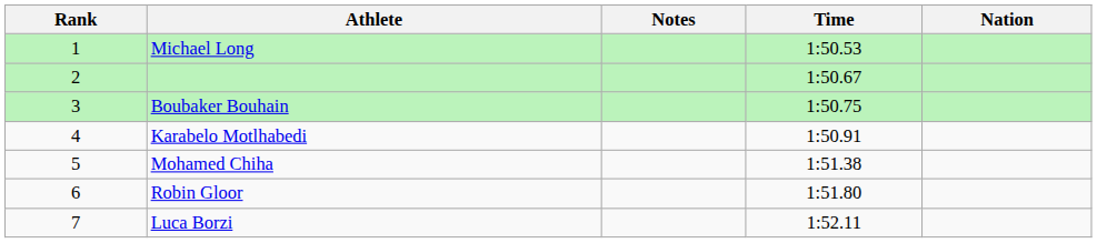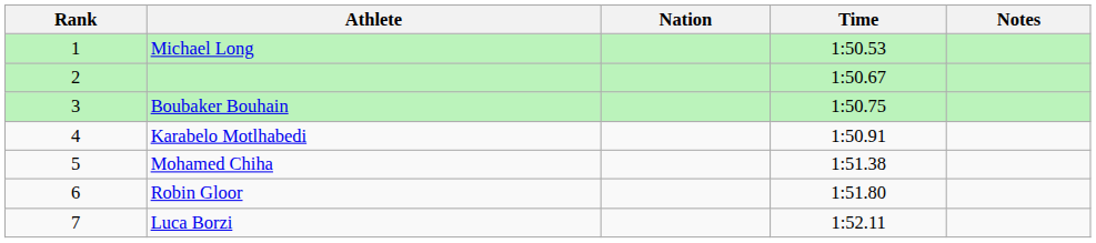columns swapped: Nation <-> Notes
